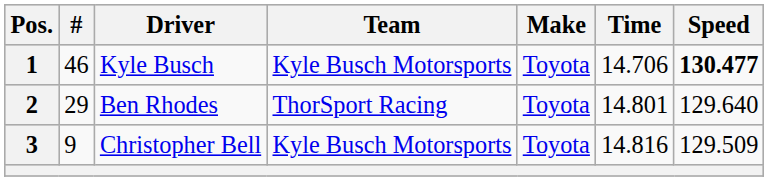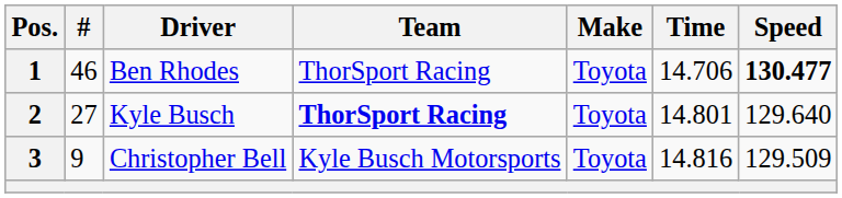1 | Driver: Kyle Busch -> Ben Rhodes
1 | Team: Kyle Busch Motorsports -> ThorSport Racing
2 | #: 29 -> 27
2 | Driver: Ben Rhodes -> Kyle Busch
2 | Team: normal -> bold
